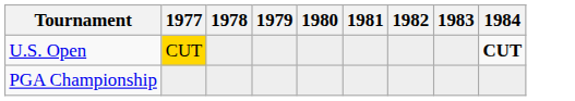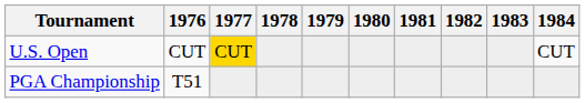+ column: 1976 | CUT | T51
U.S. Open | 1984: bold -> normal
